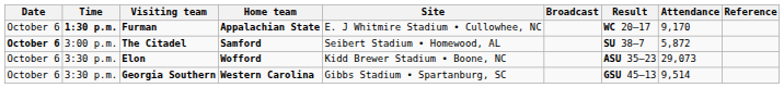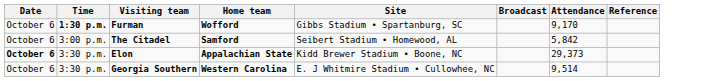- column: Result | WC 20–17 | SU 38–7 | ASU 35–23 | GSU 45–13
Furman | Home team: Appalachian State -> Wofford
Furman | Site: E. J Whitmire Stadium • Cullowhee, NC -> Gibbs Stadium • Spartanburg, SC
The Citadel | Date: bold -> normal
The Citadel | Attendance: 5,872 -> 5,842
Elon | Date: normal -> bold
Elon | Home team: Wofford -> Appalachian State
Elon | Attendance: 29,073 -> 29,373
Georgia Southern | Site: Gibbs Stadium • Spartanburg, SC -> E. J Whitmire Stadium • Cullowhee, NC
